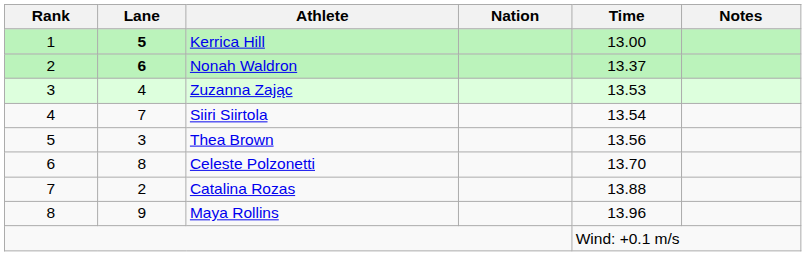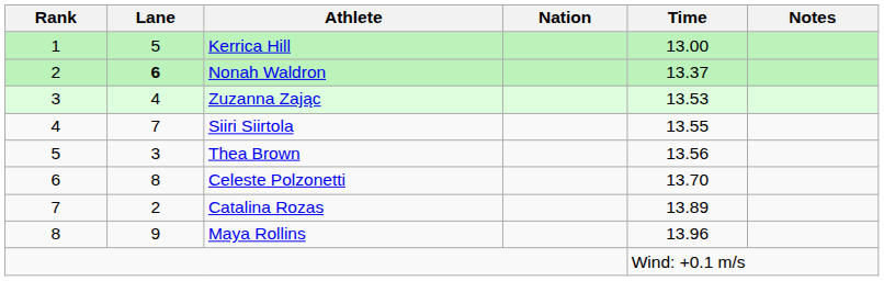Kerrica Hill | Lane: bold -> normal
Siiri Siirtola | Time: 13.54 -> 13.55
Catalina Rozas | Time: 13.88 -> 13.89
